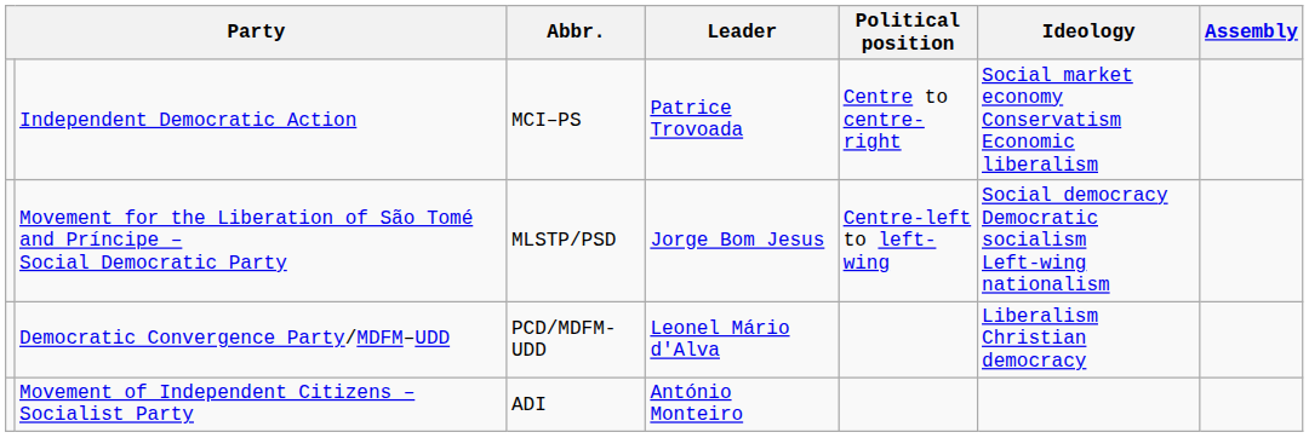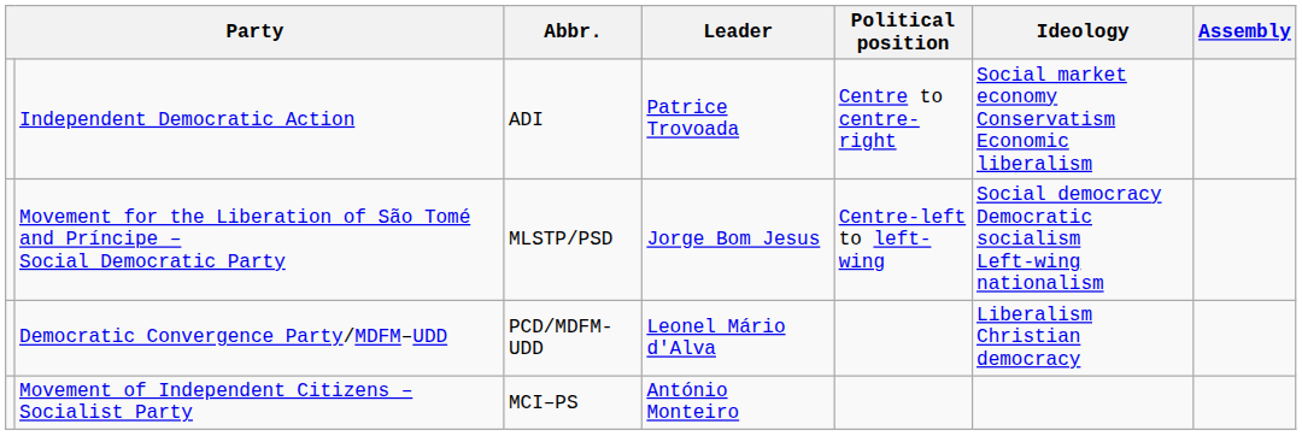Independent Democratic Action | Abbr.: MCI–PS -> ADI
Movement of Independent Citizens – Socialist Party | Abbr.: ADI -> MCI–PS
